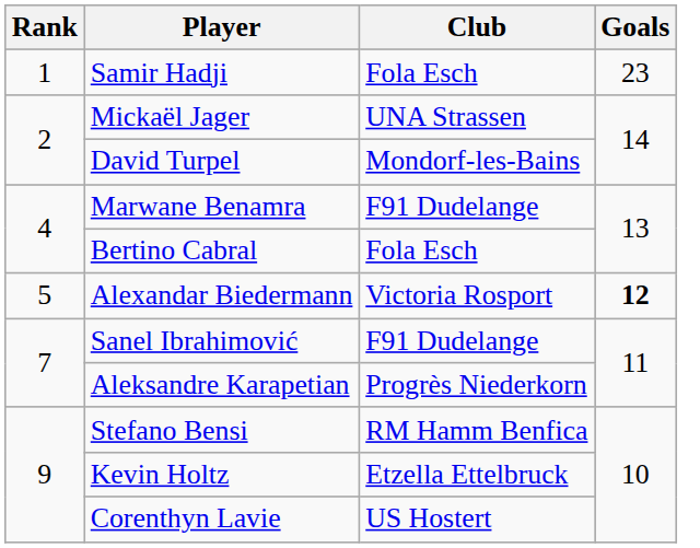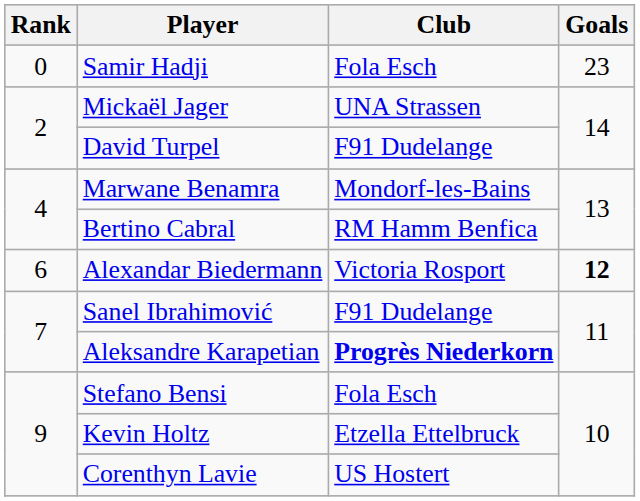Samir Hadji | Rank: 1 -> 0
David Turpel | Club: Mondorf-les-Bains -> F91 Dudelange
Marwane Benamra | Club: F91 Dudelange -> Mondorf-les-Bains
Bertino Cabral | Club: Fola Esch -> RM Hamm Benfica
Alexandar Biedermann | Rank: 5 -> 6
Aleksandre Karapetian | Club: normal -> bold
Stefano Bensi | Club: RM Hamm Benfica -> Fola Esch
